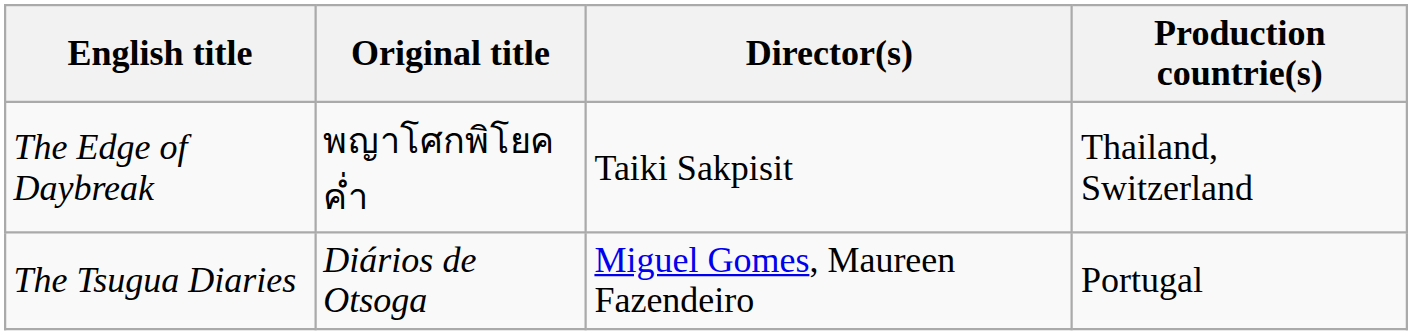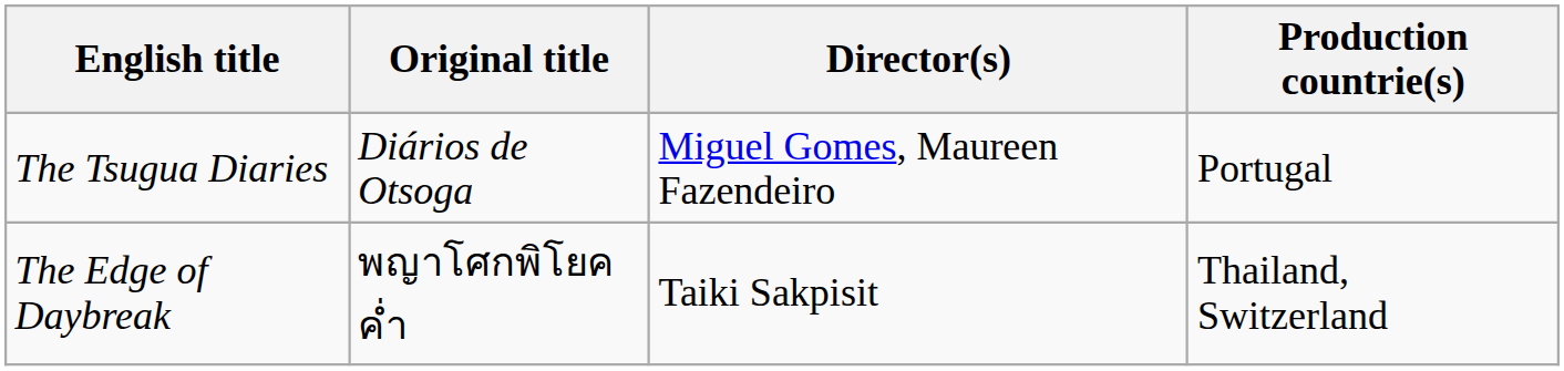rows swapped: The Edge of Daybreak <-> The Tsugua Diaries
